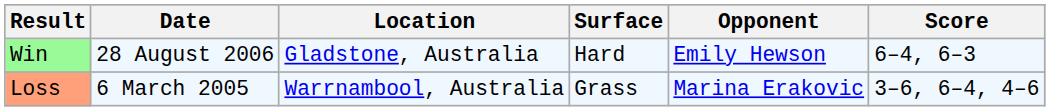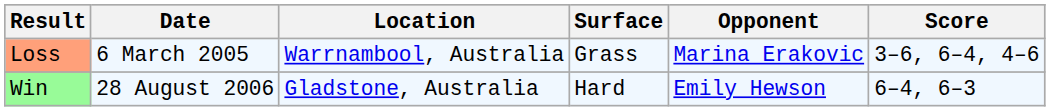rows swapped: Loss <-> Win
